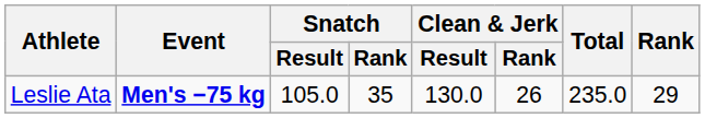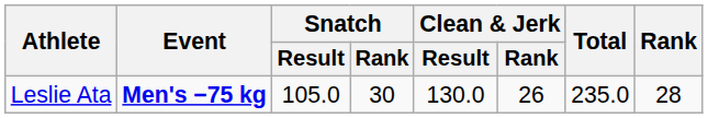Leslie Ata | Snatch / Rank: 35 -> 30
Leslie Ata | Rank: 29 -> 28
